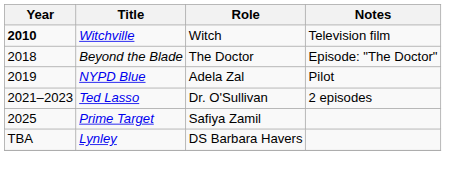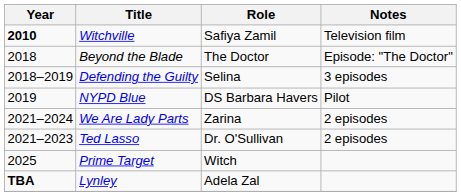Witchville | Role: Witch -> Safiya Zamil
+ row: 2018–2019 | Defending the Guilty | Selina | 3 episodes
NYPD Blue | Role: Adela Zal -> DS Barbara Havers
+ row: 2021–2024 | We Are Lady Parts | Zarina | 2 episodes
Prime Target | Role: Safiya Zamil -> Witch
Lynley | Year: normal -> bold
Lynley | Role: DS Barbara Havers -> Adela Zal
